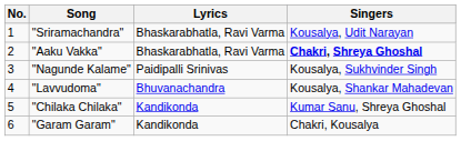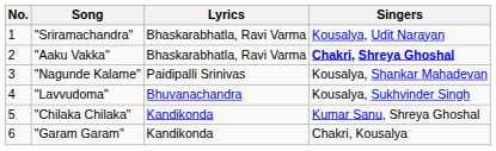"Nagunde Kalame" | Singers: Kousalya, Sukhvinder Singh -> Kousalya, Shankar Mahadevan
"Lavvudoma" | Singers: Kousalya, Shankar Mahadevan -> Kousalya, Sukhvinder Singh
